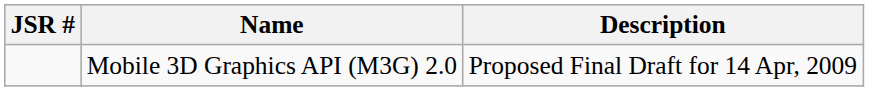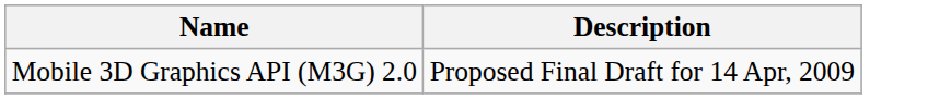- column: JSR #
